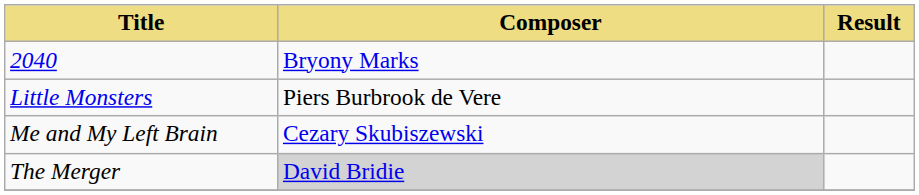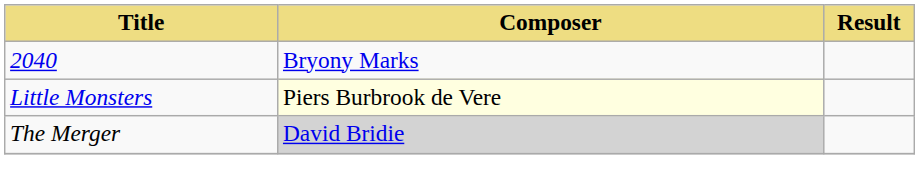Little Monsters | Composer: no background -> lightyellow background
- row: Me and My Left Brain | Cezary Skubiszewski
